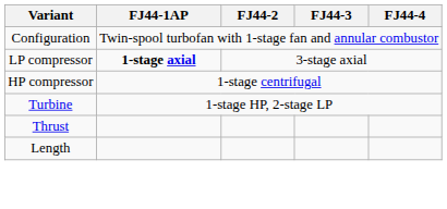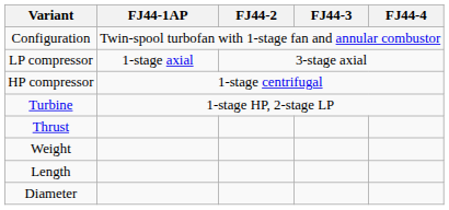LP compressor | FJ44-1AP: bold -> normal
+ row: Weight
+ row: Diameter
